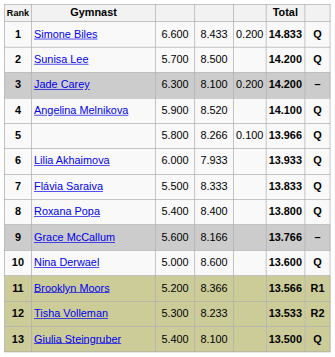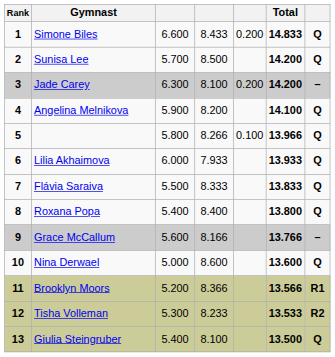Angelina Melnikova | column 4: 8.520 -> 8.200
